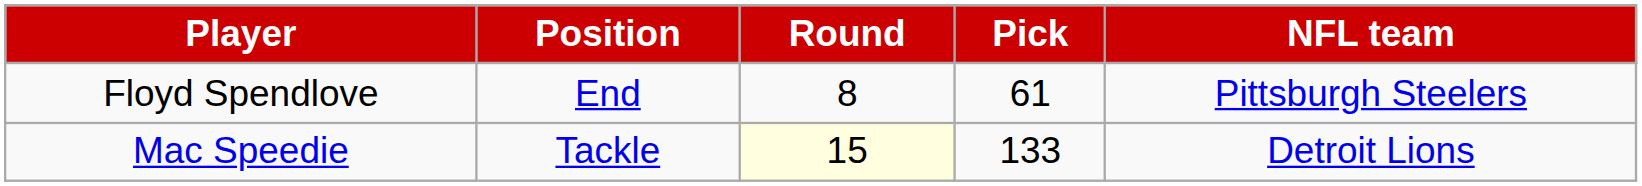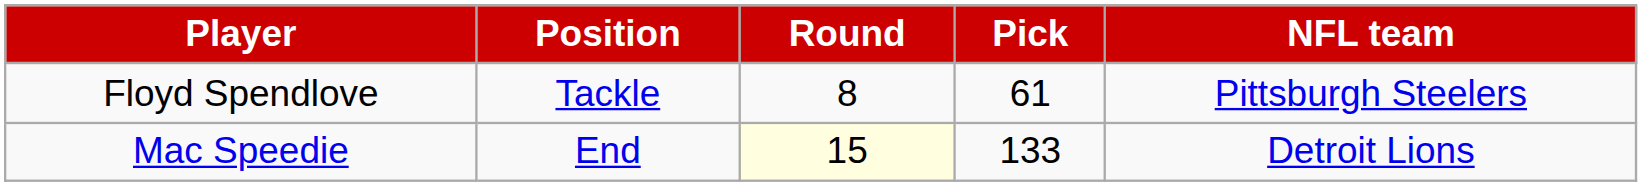Floyd Spendlove | Position: End -> Tackle
Mac Speedie | Position: Tackle -> End
